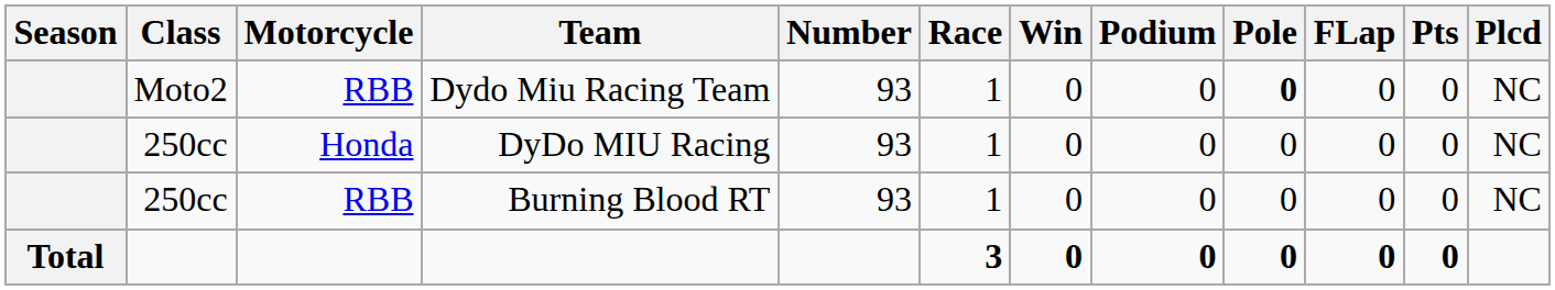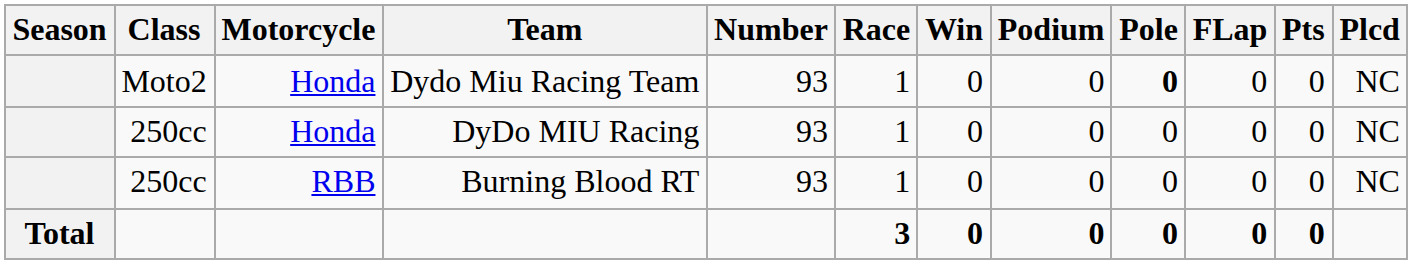Dydo Miu Racing Team | Motorcycle: RBB -> Honda
